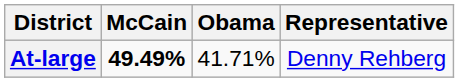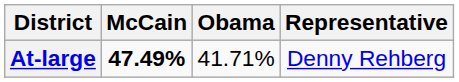At-large | McCain: 49.49% -> 47.49%
